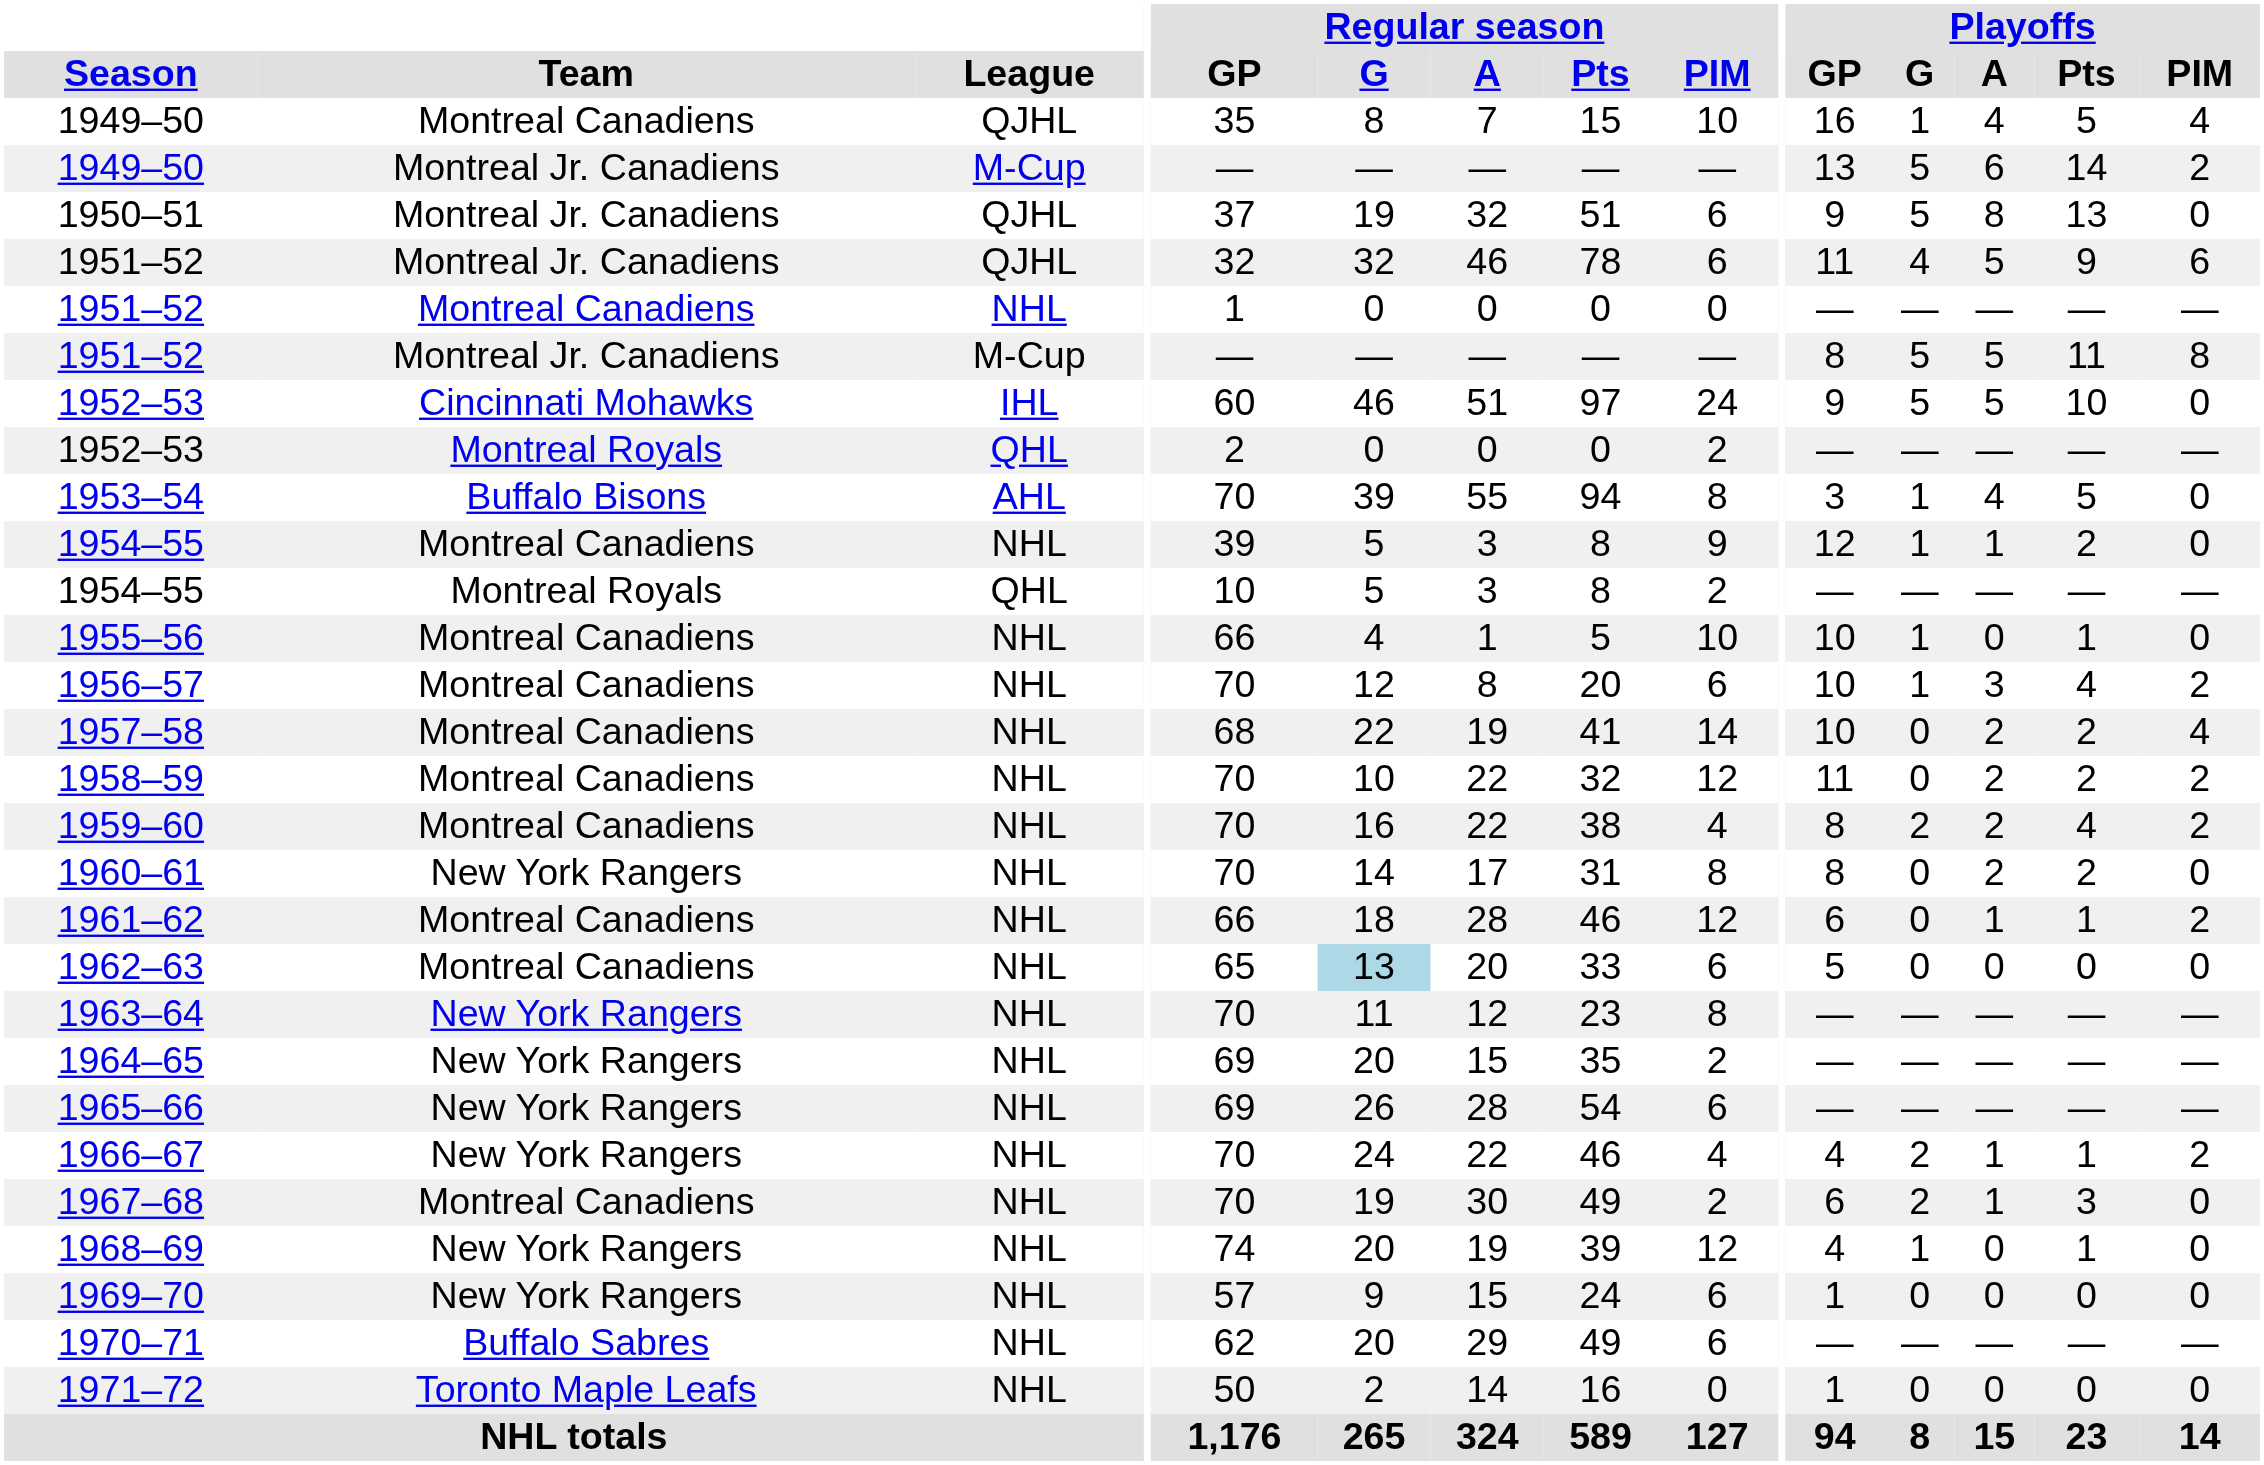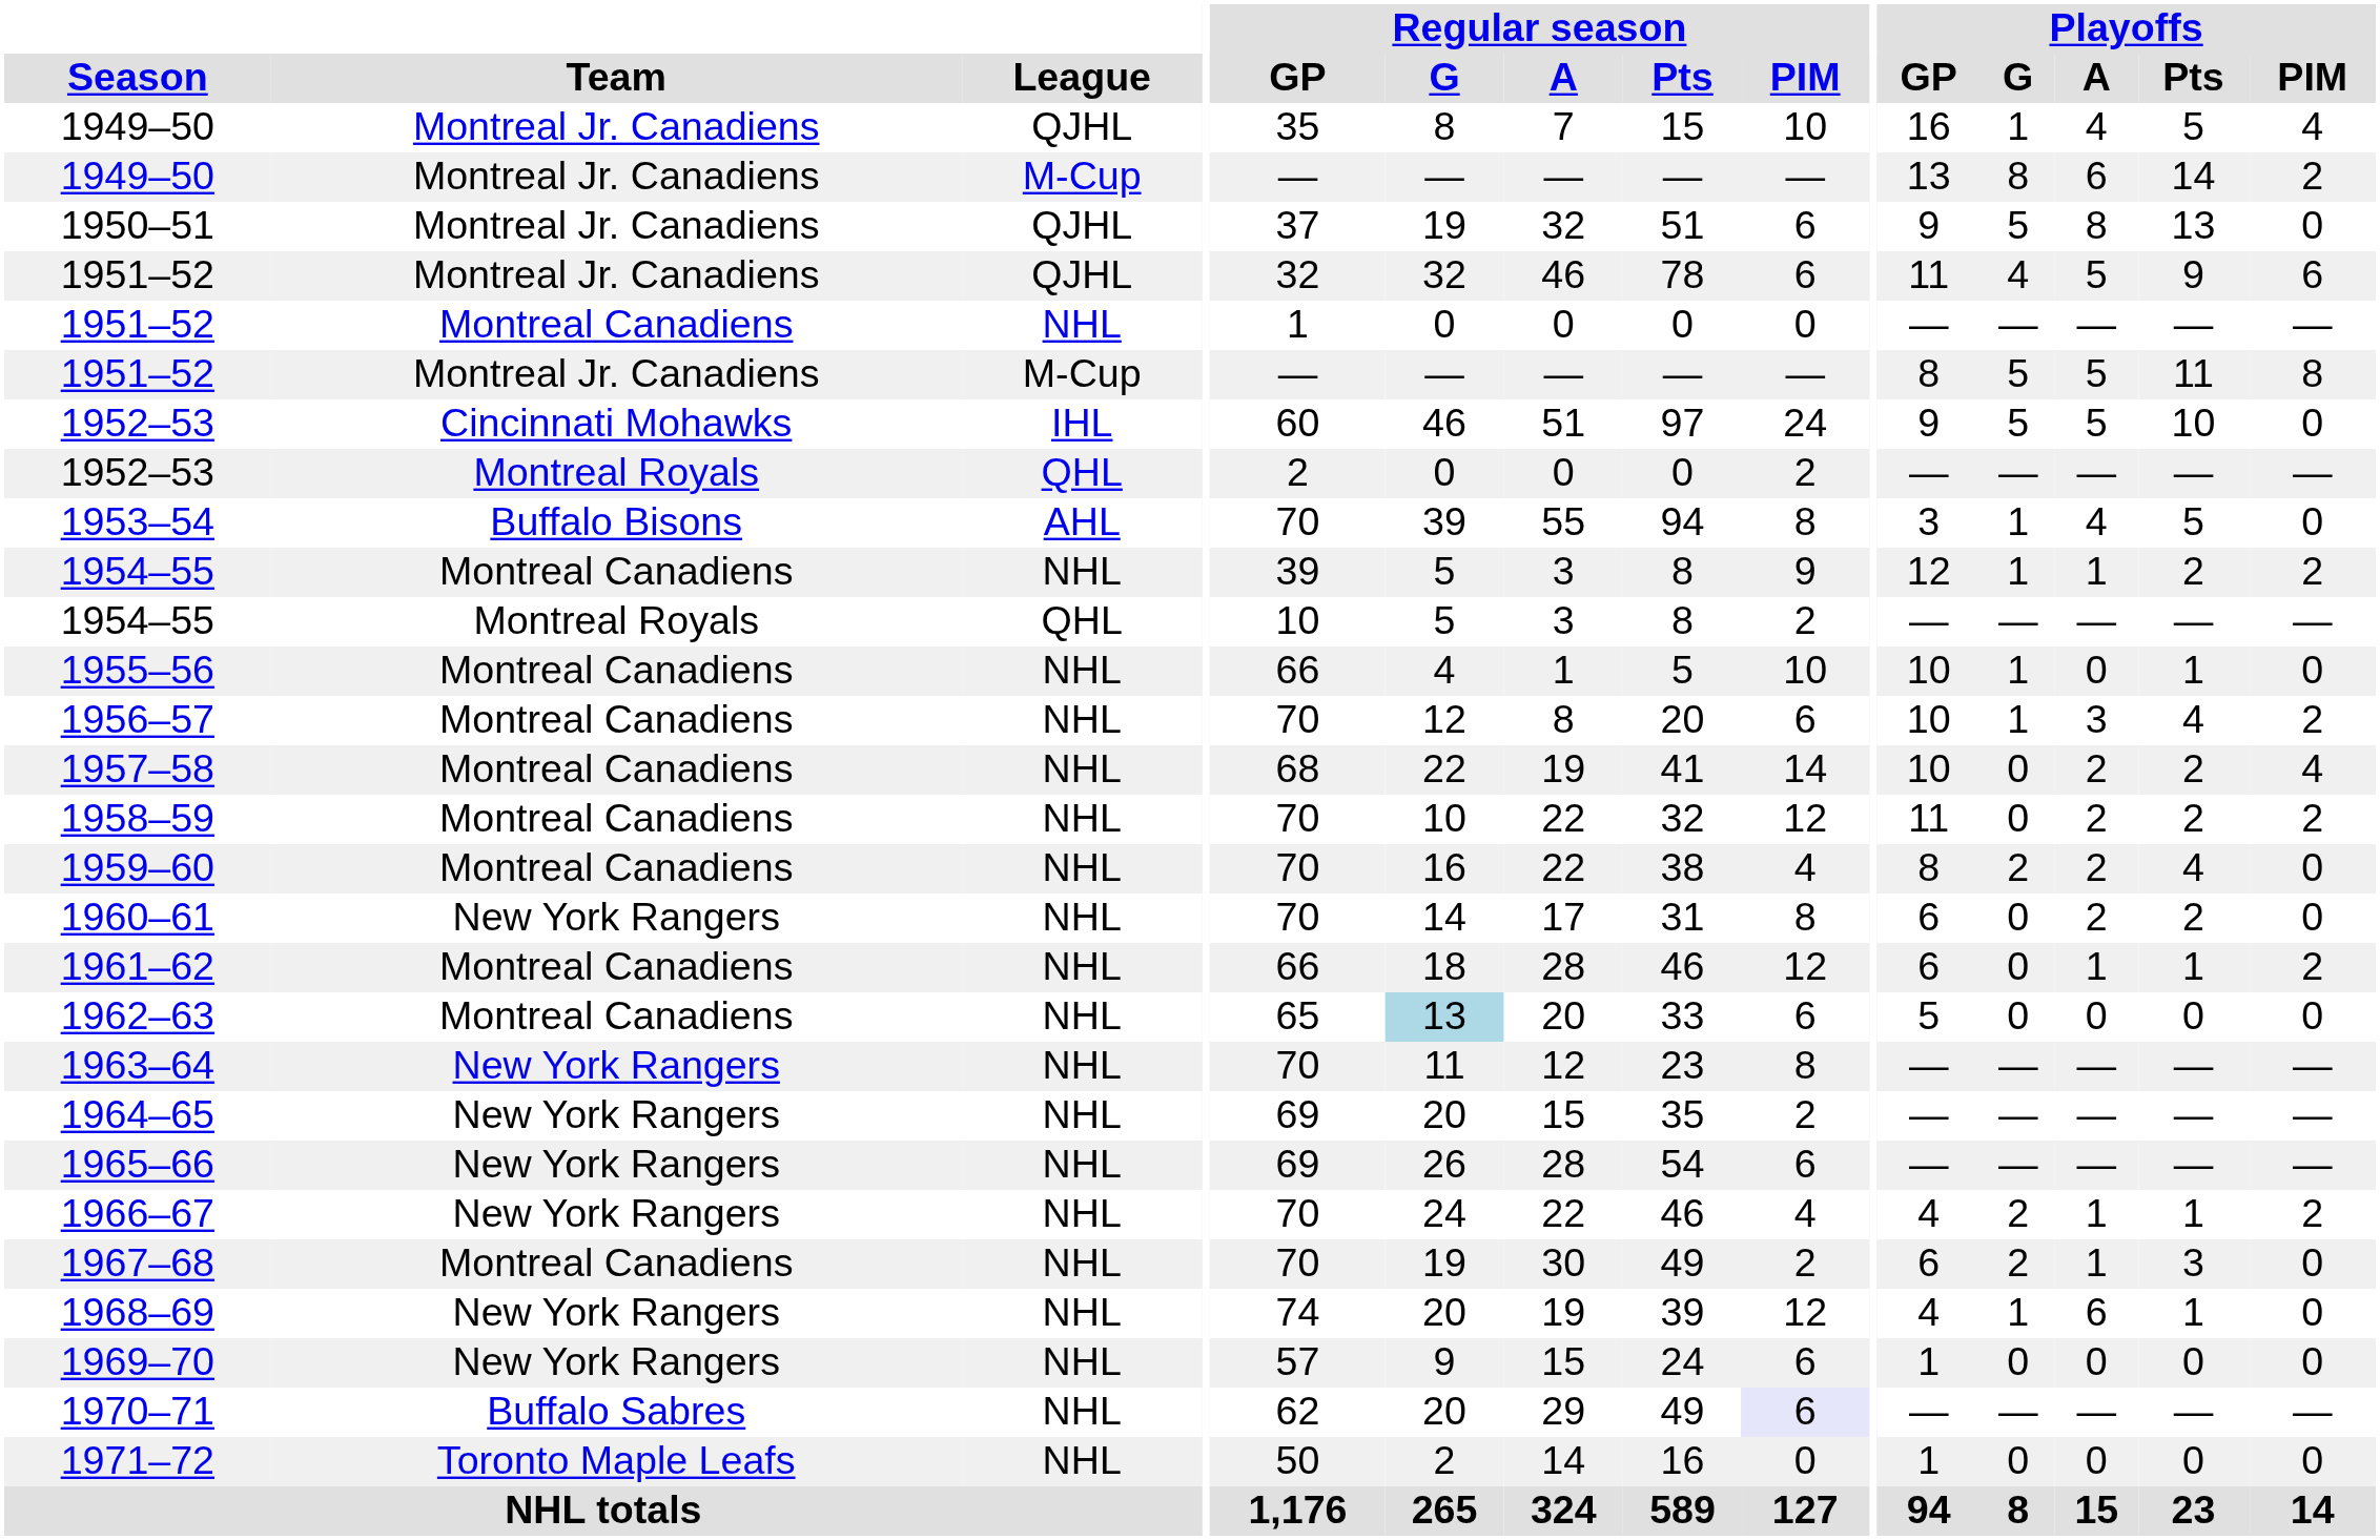1949–50 / QJHL | Team: Montreal Canadiens -> Montreal Jr. Canadiens
1949–50 / M-Cup | Playoffs / G: 5 -> 8
1954–55 / NHL | Playoffs / PIM: 0 -> 2
1959–60 | Playoffs / PIM: 2 -> 0
1960–61 | Playoffs / GP: 8 -> 6
1968–69 | Playoffs / A: 0 -> 6
1970–71 | Regular season / PIM: no background -> lavender background
